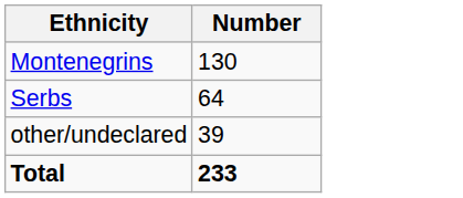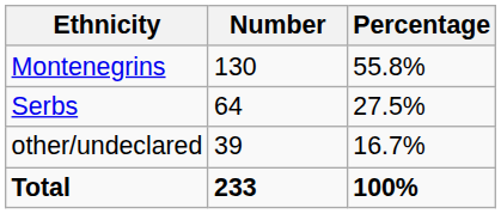+ column: Percentage | 55.8% | 27.5% | 16.7% | 100%
